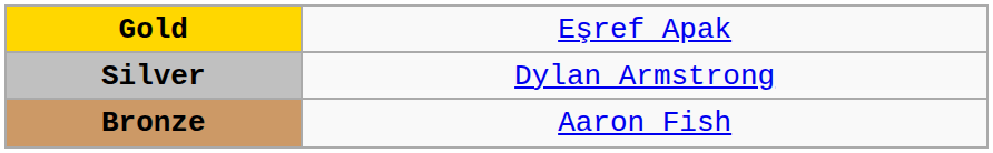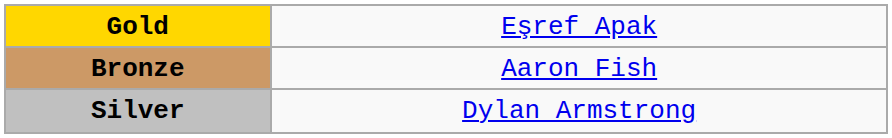rows swapped: Silver <-> Bronze
